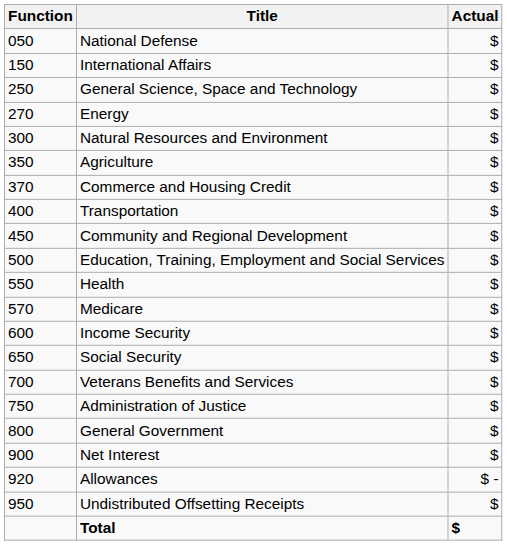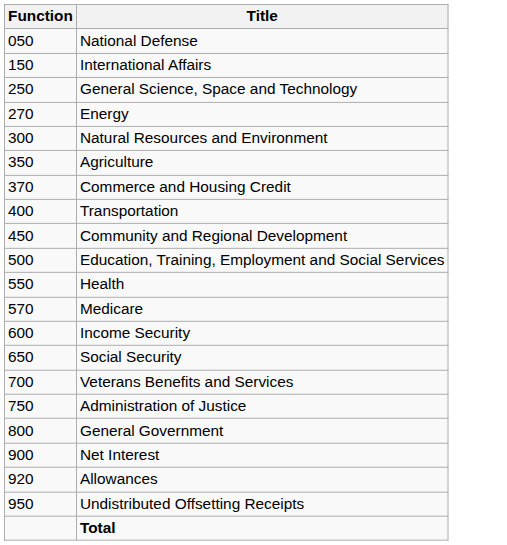- column: Actual | $ | $ | $ | $ | $ | $ | $ | $ | $ | $ | $ | $ | $ | $ | $ | $ | $ | $ | $ - | $ | $
